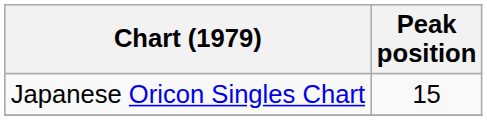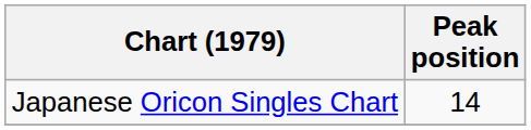Japanese Oricon Singles Chart | Peak position: 15 -> 14
